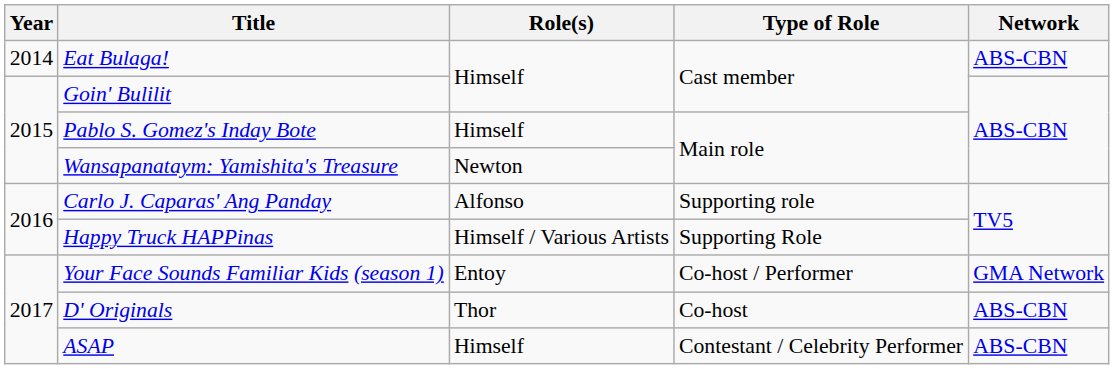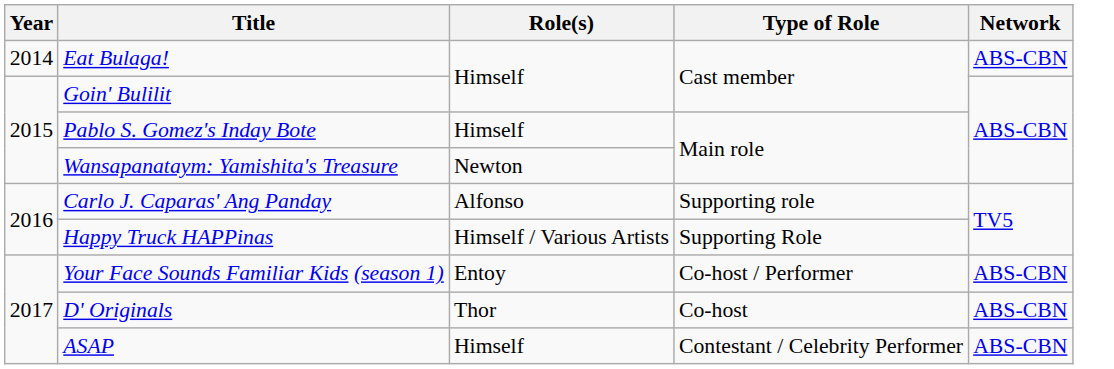Your Face Sounds Familiar Kids (season 1) | Network: GMA Network -> ABS-CBN
